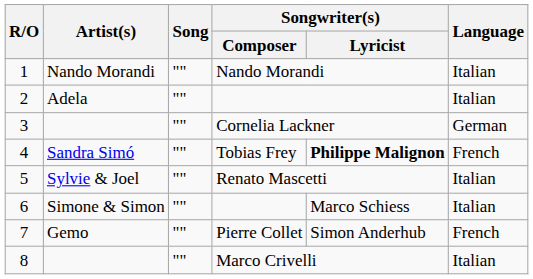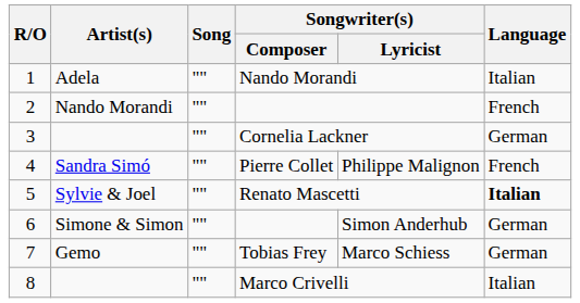1 | Artist(s): Nando Morandi -> Adela
2 | Artist(s): Adela -> Nando Morandi
2 | Language: Italian -> French
4 | Songwriter(s) / Composer: Tobias Frey -> Pierre Collet
4 | Songwriter(s) / Lyricist: bold -> normal
5 | Language: normal -> bold
6 | Songwriter(s) / Lyricist: Marco Schiess -> Simon Anderhub
6 | Language: Italian -> German
7 | Songwriter(s) / Composer: Pierre Collet -> Tobias Frey
7 | Songwriter(s) / Lyricist: Simon Anderhub -> Marco Schiess
7 | Language: French -> German
